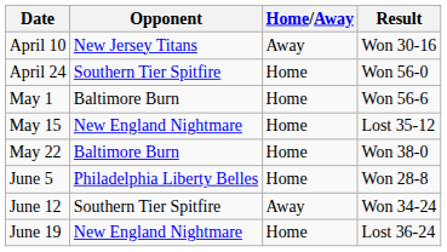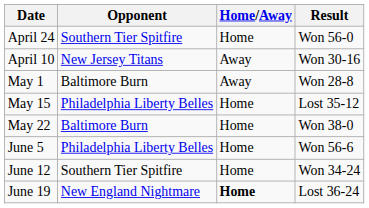rows swapped: April 10 <-> April 24
May 1 | Home/Away: Home -> Away
May 1 | Result: Won 56-6 -> Won 28-8
May 15 | Opponent: New England Nightmare -> Philadelphia Liberty Belles
June 5 | Result: Won 28-8 -> Won 56-6
June 12 | Home/Away: Away -> Home
June 19 | Home/Away: normal -> bold
